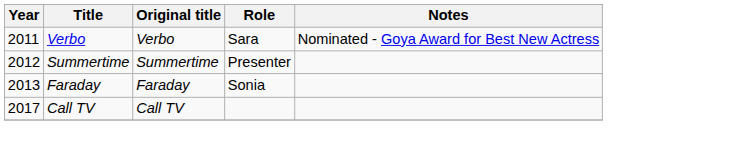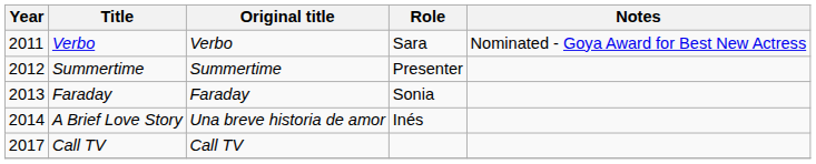+ row: 2014 | A Brief Love Story | Una breve historia de amor | Inés
